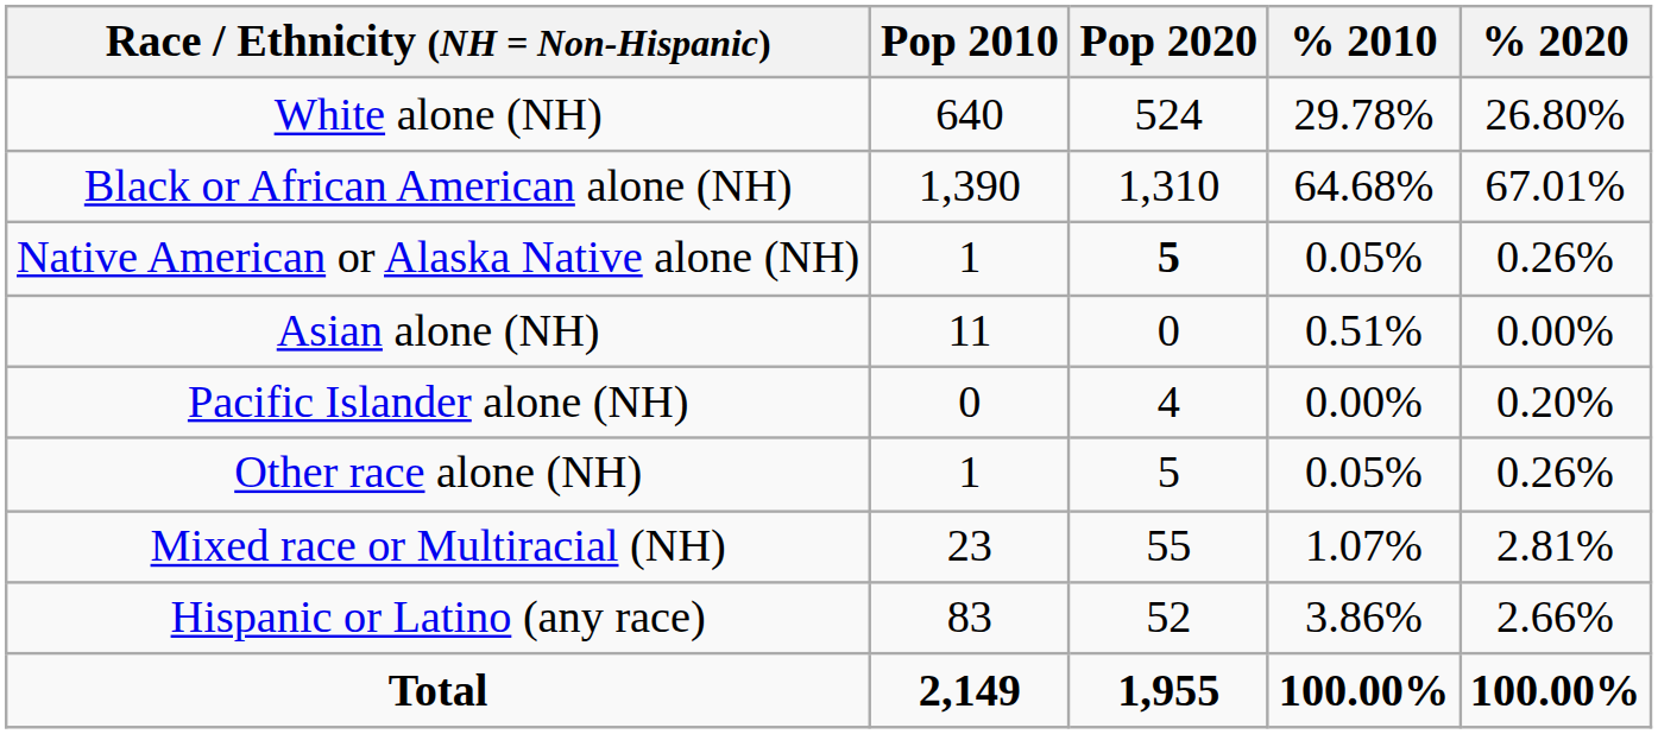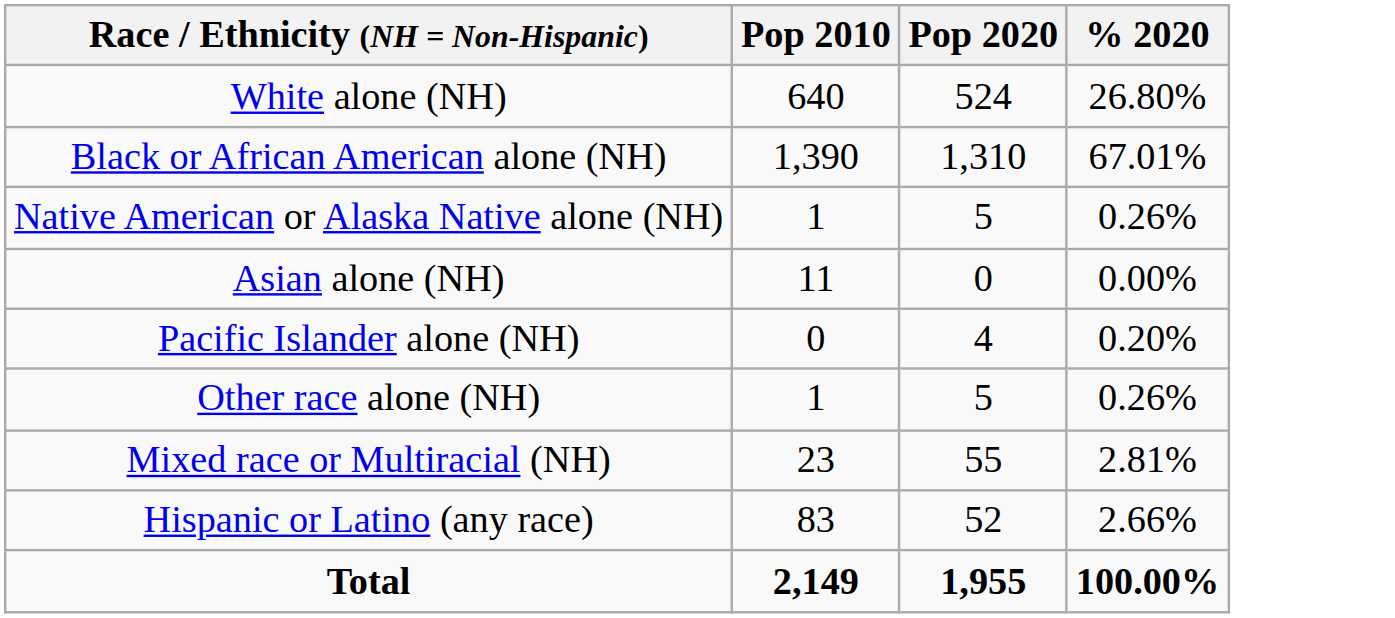- column: % 2010 | 29.78% | 64.68% | 0.05% | 0.51% | 0.00% | 0.05% | 1.07% | 3.86% | 100.00%
Native American or Alaska Native alone (NH) | Pop 2020: bold -> normal
